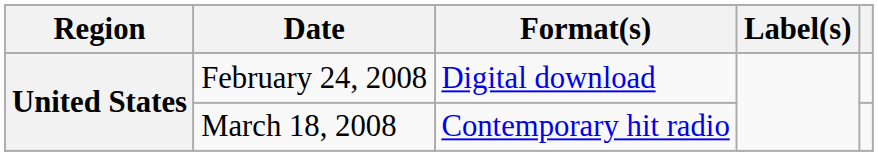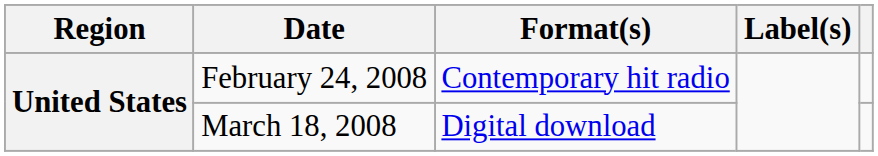February 24, 2008 | Format(s): Digital download -> Contemporary hit radio
March 18, 2008 | Format(s): Contemporary hit radio -> Digital download
